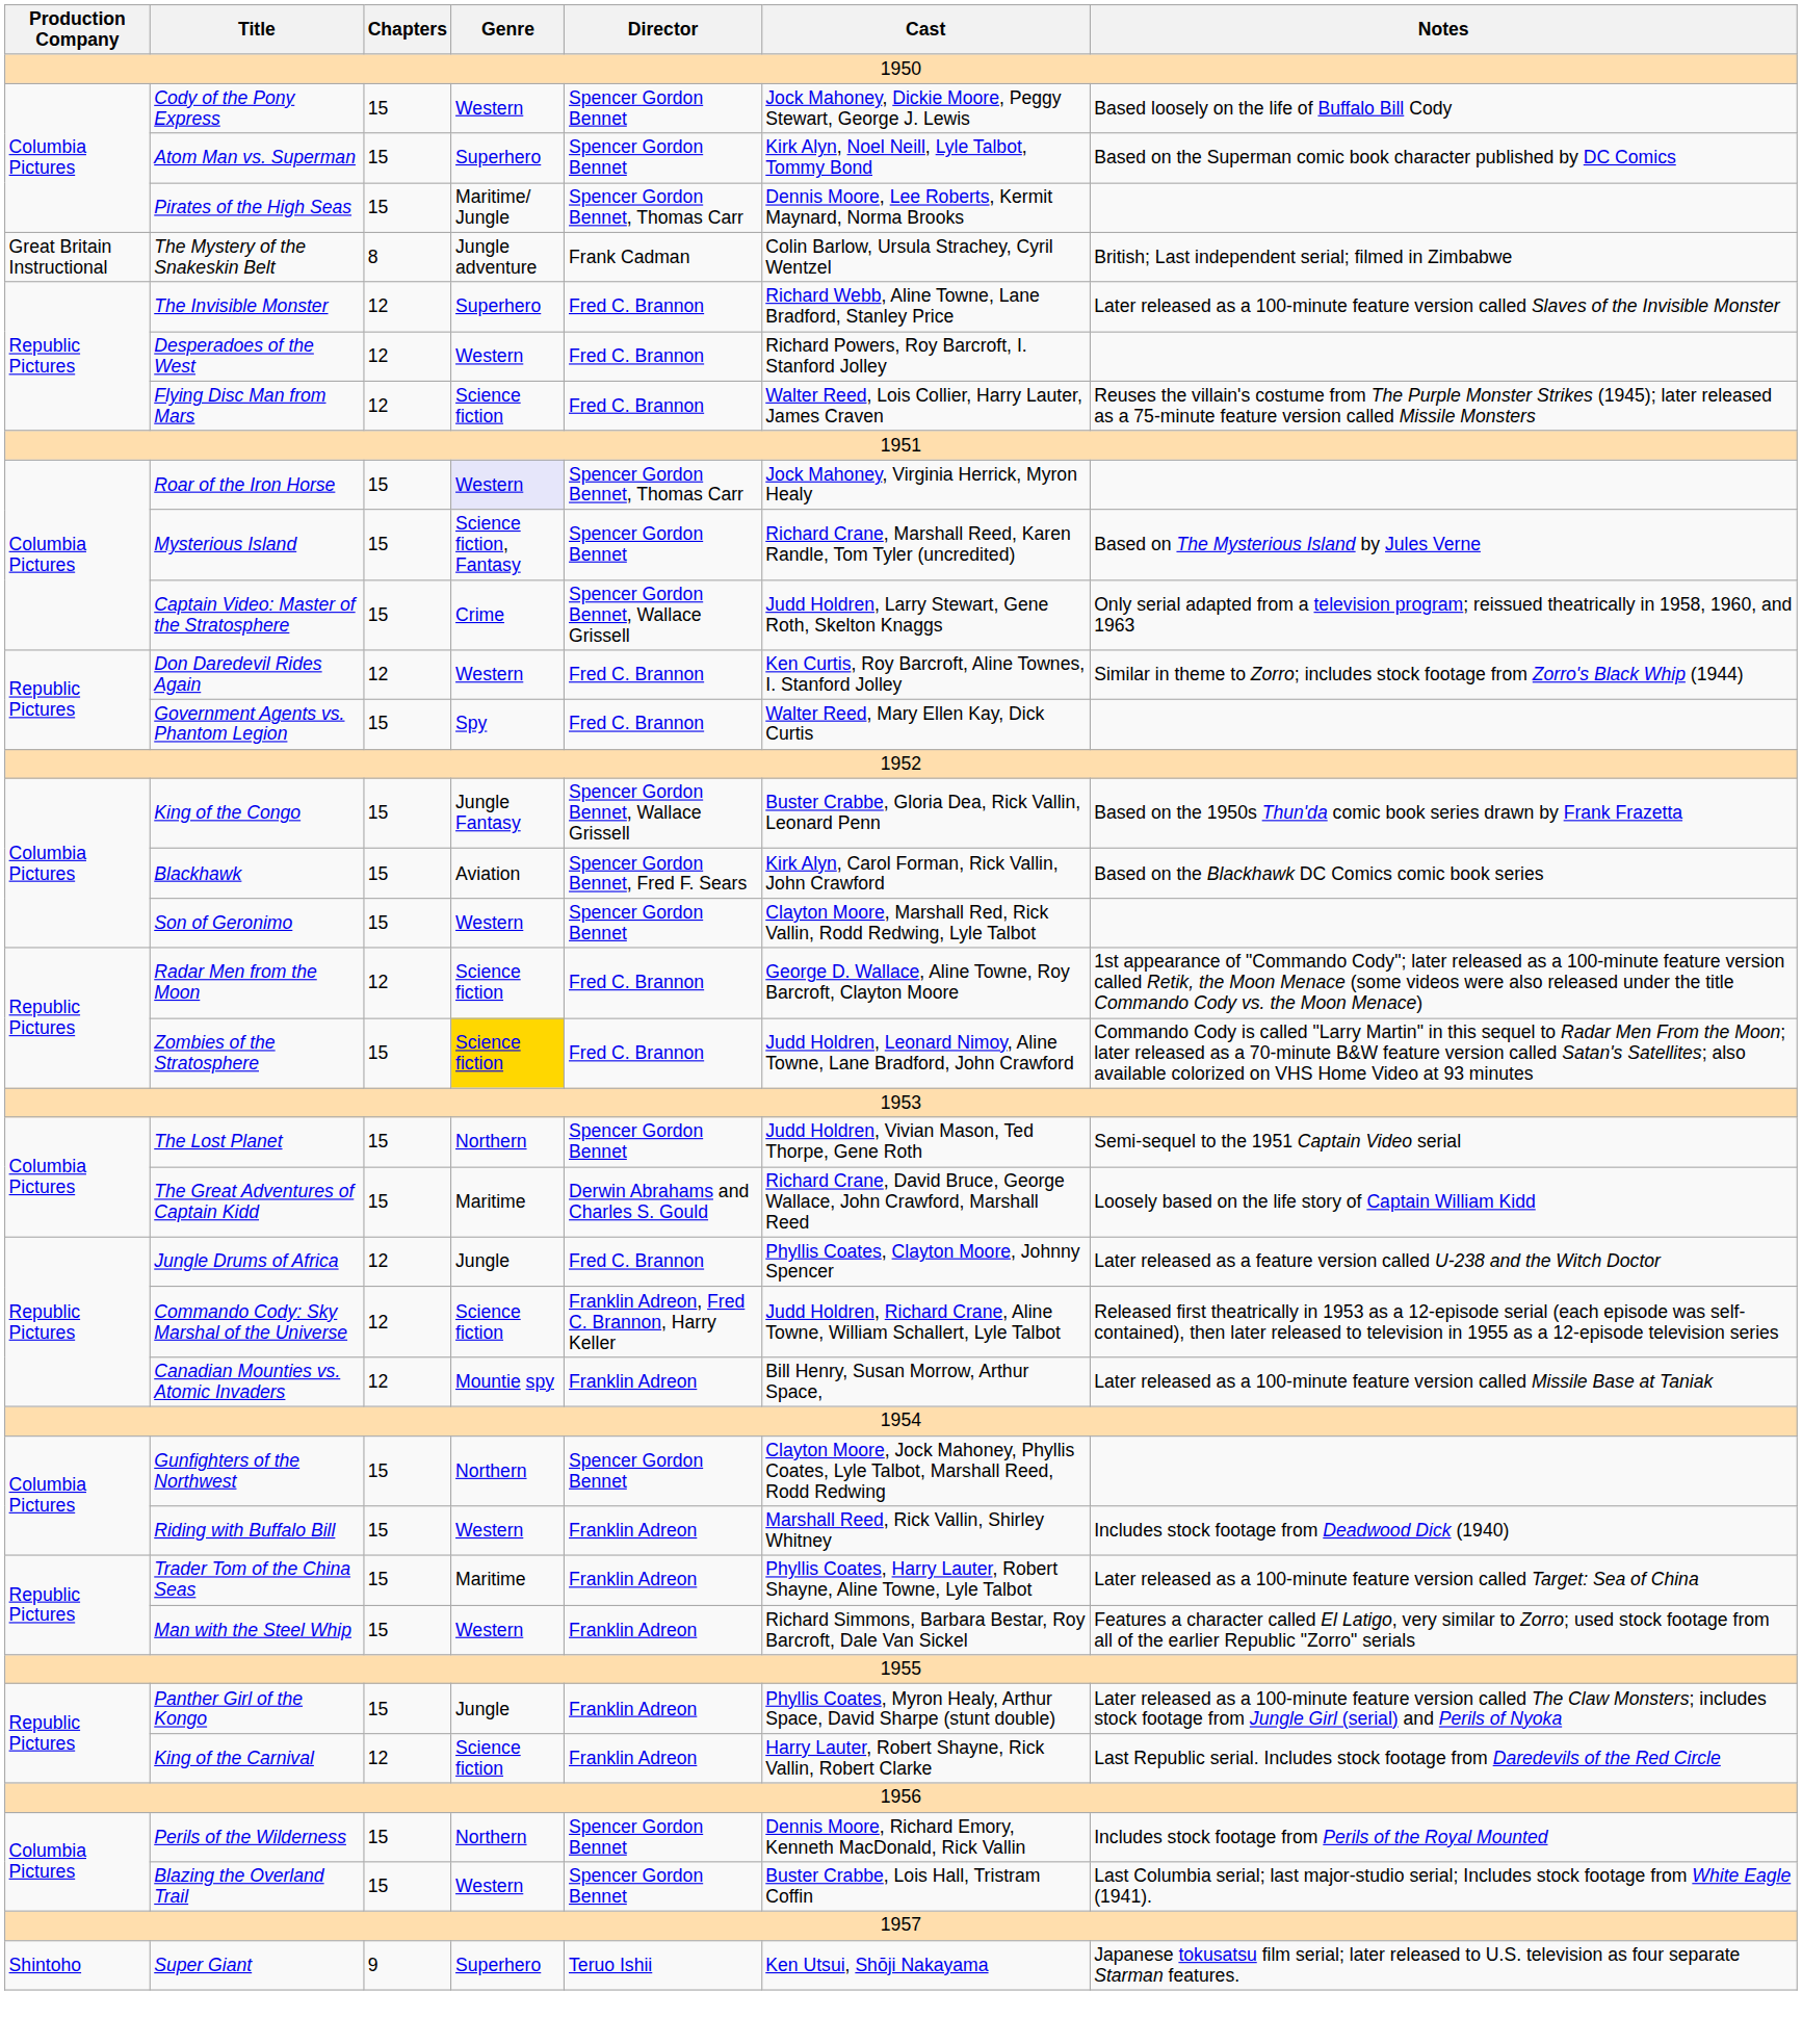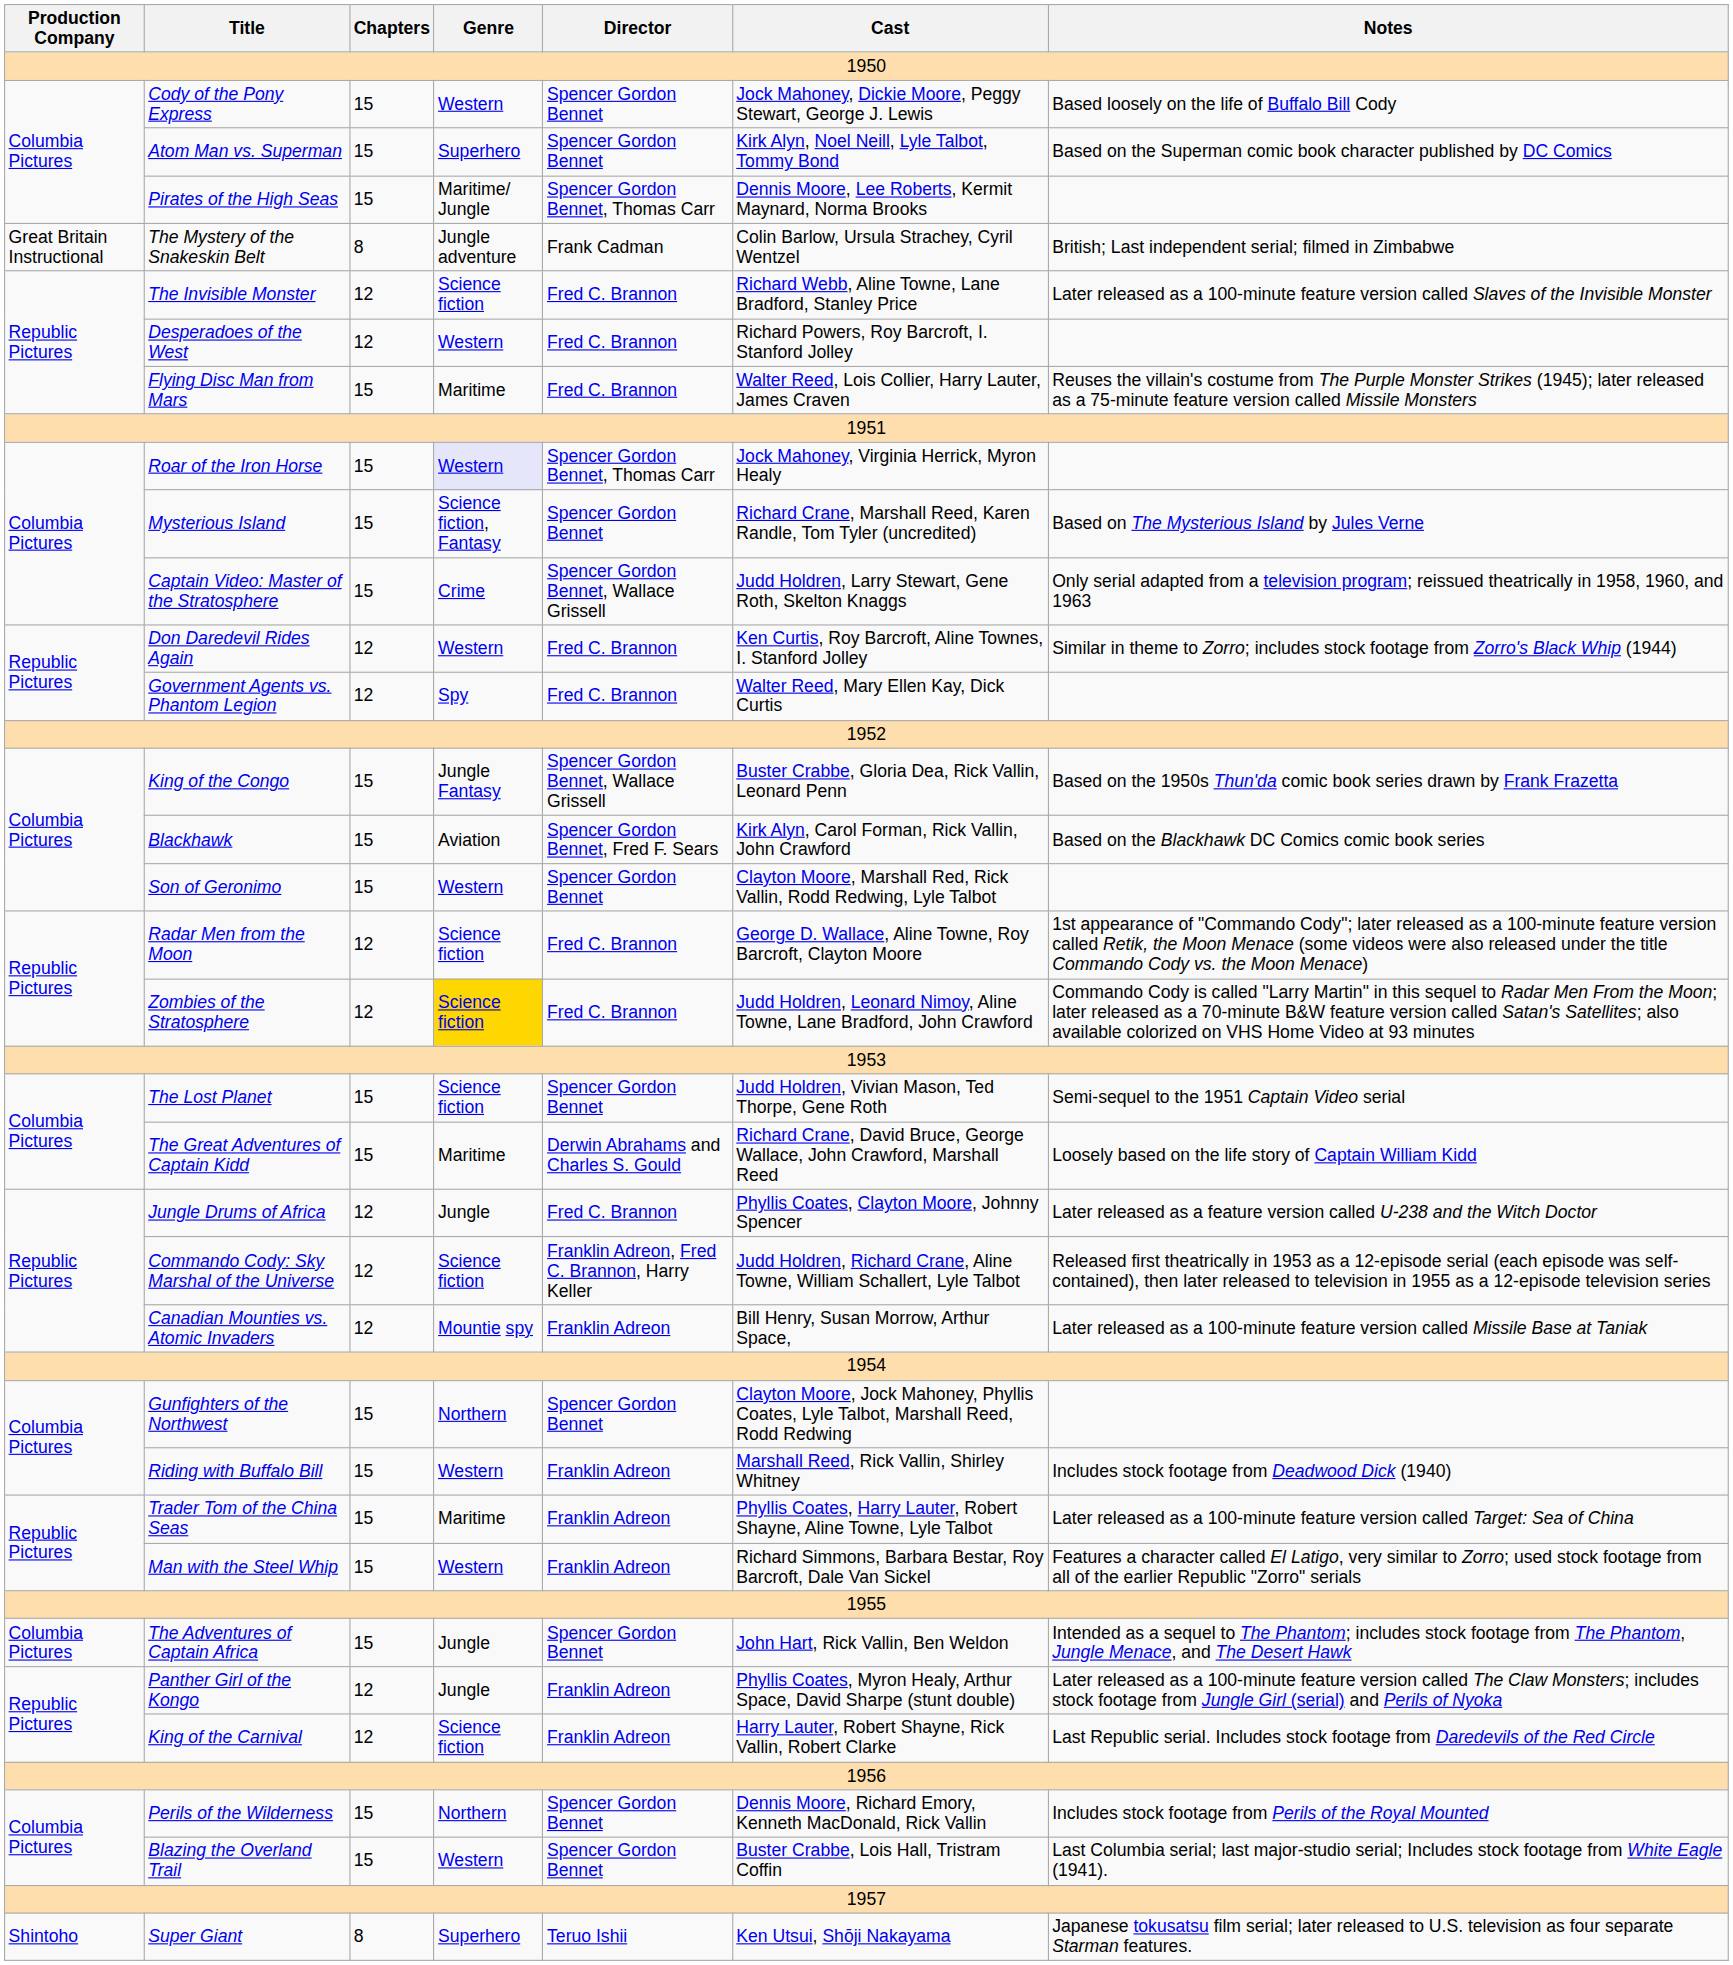The Invisible Monster | Genre: Superhero -> Science fiction
Flying Disc Man from Mars | Chapters: 12 -> 15
Flying Disc Man from Mars | Genre: Science fiction -> Maritime
Government Agents vs. Phantom Legion | Chapters: 15 -> 12
Zombies of the Stratosphere | Chapters: 15 -> 12
The Lost Planet | Genre: Northern -> Science fiction
+ row: Columbia Pictures | The Adventures of Captain Africa | 15 | Jungle | Spencer Gordon Bennet | John Hart, Rick Vallin, Ben Weldon | Intended as a sequel to The Phantom; includes stock footage from The Phantom, Jungle Menace, and The Desert Hawk
Panther Girl of the Kongo | Chapters: 15 -> 12
Super Giant | Chapters: 9 -> 8
